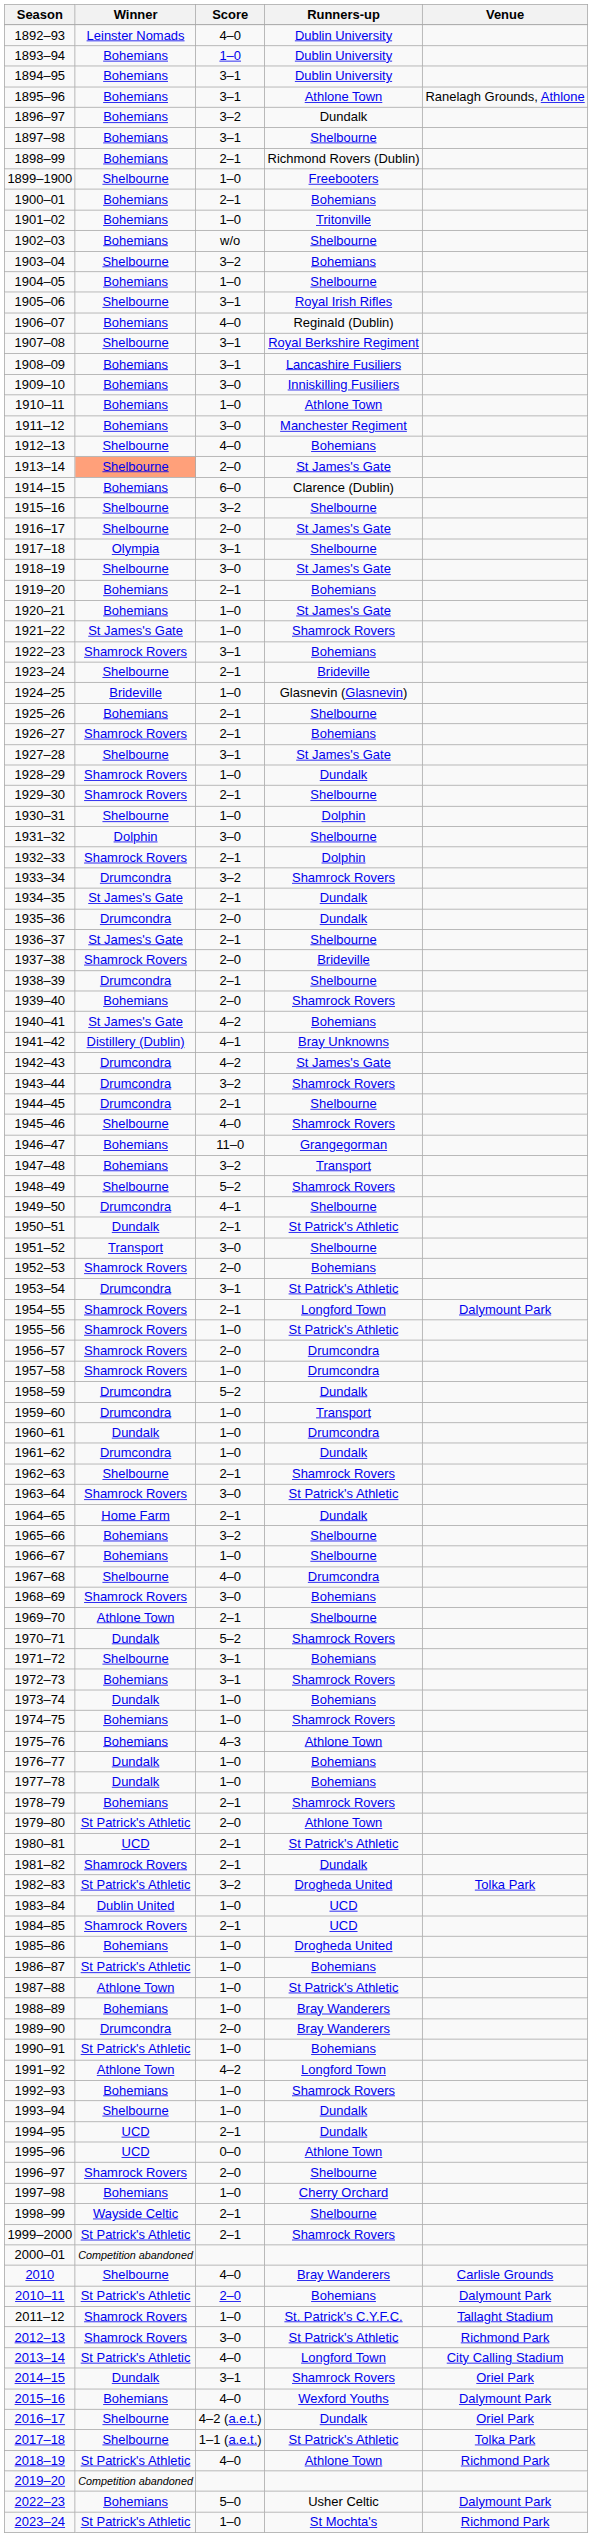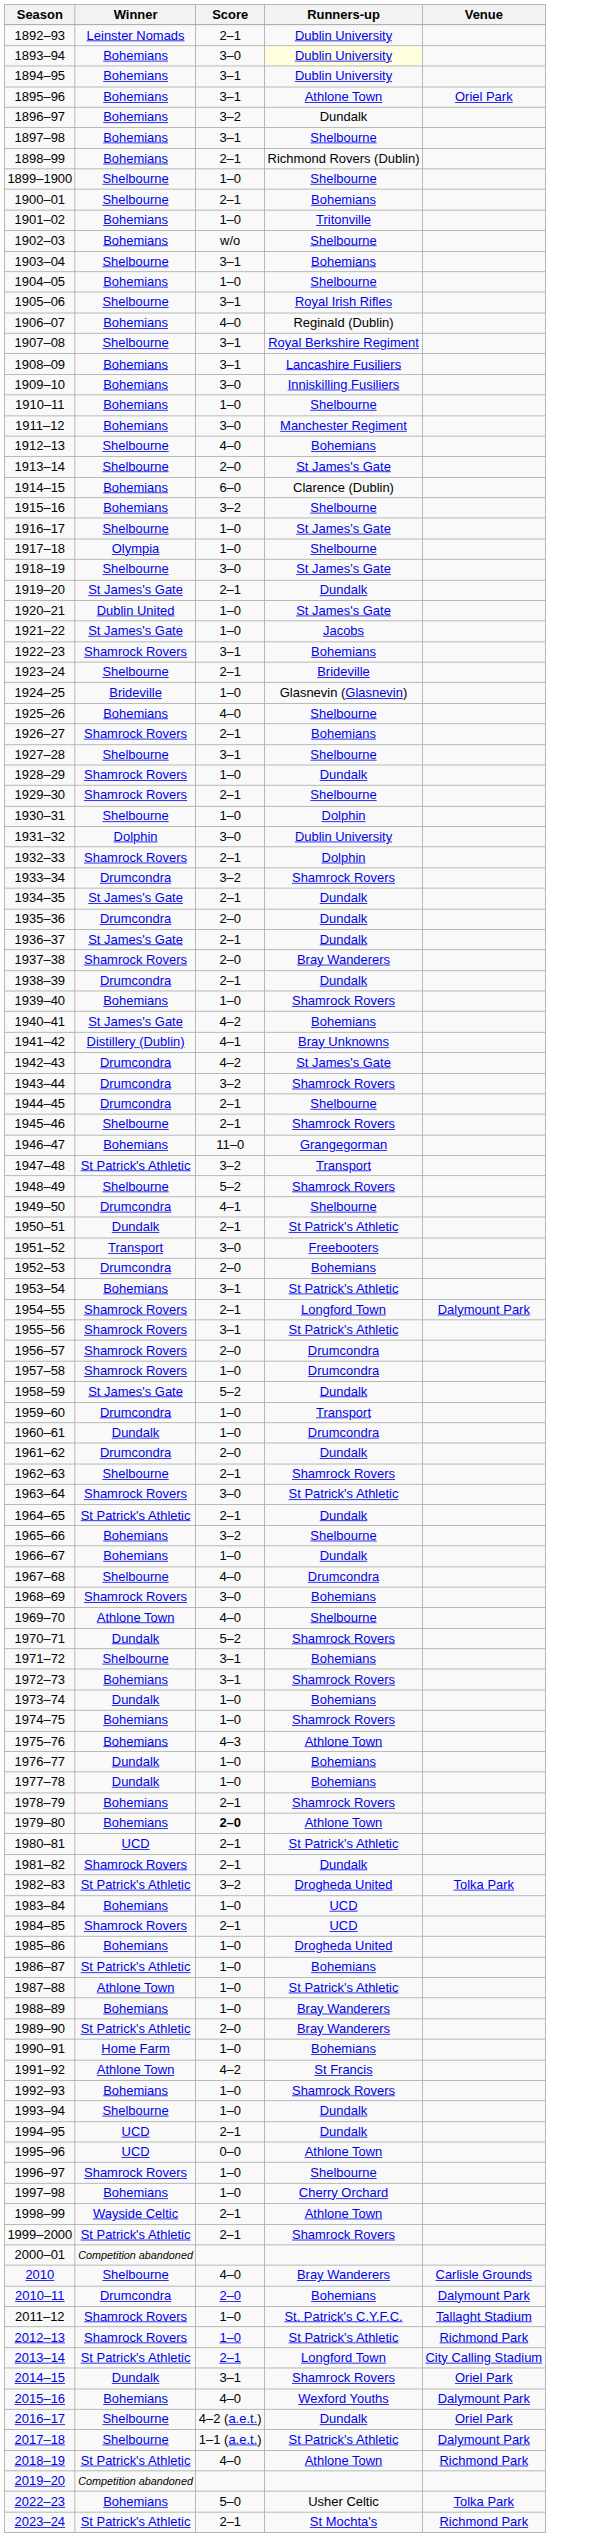1892–93 | Score: 4–0 -> 2–1
1893–94 | Score: 1–0 -> 3–0
1893–94 | Runners-up: no background -> lightyellow background
1895–96 | Venue: Ranelagh Grounds, Athlone -> Oriel Park
1899–1900 | Runners-up: Freebooters -> Shelbourne
1900–01 | Winner: Bohemians -> Shelbourne
1903–04 | Score: 3–2 -> 3–1
1910–11 | Runners-up: Athlone Town -> Shelbourne
1913–14 | Winner: lightsalmon background -> no background
1915–16 | Winner: Shelbourne -> Bohemians
1916–17 | Score: 2–0 -> 1–0
1917–18 | Score: 3–1 -> 1–0
1919–20 | Winner: Bohemians -> St James's Gate
1919–20 | Runners-up: Bohemians -> Dundalk
1920–21 | Winner: Bohemians -> Dublin United
1921–22 | Runners-up: Shamrock Rovers -> Jacobs
1925–26 | Score: 2–1 -> 4–0
1927–28 | Runners-up: St James's Gate -> Shelbourne
1931–32 | Runners-up: Shelbourne -> Dublin University
1936–37 | Runners-up: Shelbourne -> Dundalk
1937–38 | Runners-up: Brideville -> Bray Wanderers
1938–39 | Runners-up: Shelbourne -> Dundalk
1939–40 | Score: 2–0 -> 1–0
1945–46 | Score: 4–0 -> 2–1
1947–48 | Winner: Bohemians -> St Patrick's Athletic
1951–52 | Runners-up: Shelbourne -> Freebooters
1952–53 | Winner: Shamrock Rovers -> Drumcondra
1953–54 | Winner: Drumcondra -> Bohemians
1955–56 | Score: 1–0 -> 3–1
1958–59 | Winner: Drumcondra -> St James's Gate
1961–62 | Score: 1–0 -> 2–0
1964–65 | Winner: Home Farm -> St Patrick's Athletic
1966–67 | Runners-up: Shelbourne -> Dundalk
1969–70 | Score: 2–1 -> 4–0
1979–80 | Winner: St Patrick's Athletic -> Bohemians
1979–80 | Score: normal -> bold
1983–84 | Winner: Dublin United -> Bohemians
1989–90 | Winner: Drumcondra -> St Patrick's Athletic
1990–91 | Winner: St Patrick's Athletic -> Home Farm
1991–92 | Runners-up: Longford Town -> St Francis
1996–97 | Score: 2–0 -> 1–0
1998–99 | Runners-up: Shelbourne -> Athlone Town
2010–11 | Winner: St Patrick's Athletic -> Drumcondra
2012–13 | Score: 3–0 -> 1–0
2013–14 | Score: 4–0 -> 2–1
2017–18 | Venue: Tolka Park -> Dalymount Park
2022–23 | Venue: Dalymount Park -> Tolka Park
2023–24 | Score: 1–0 -> 2–1
